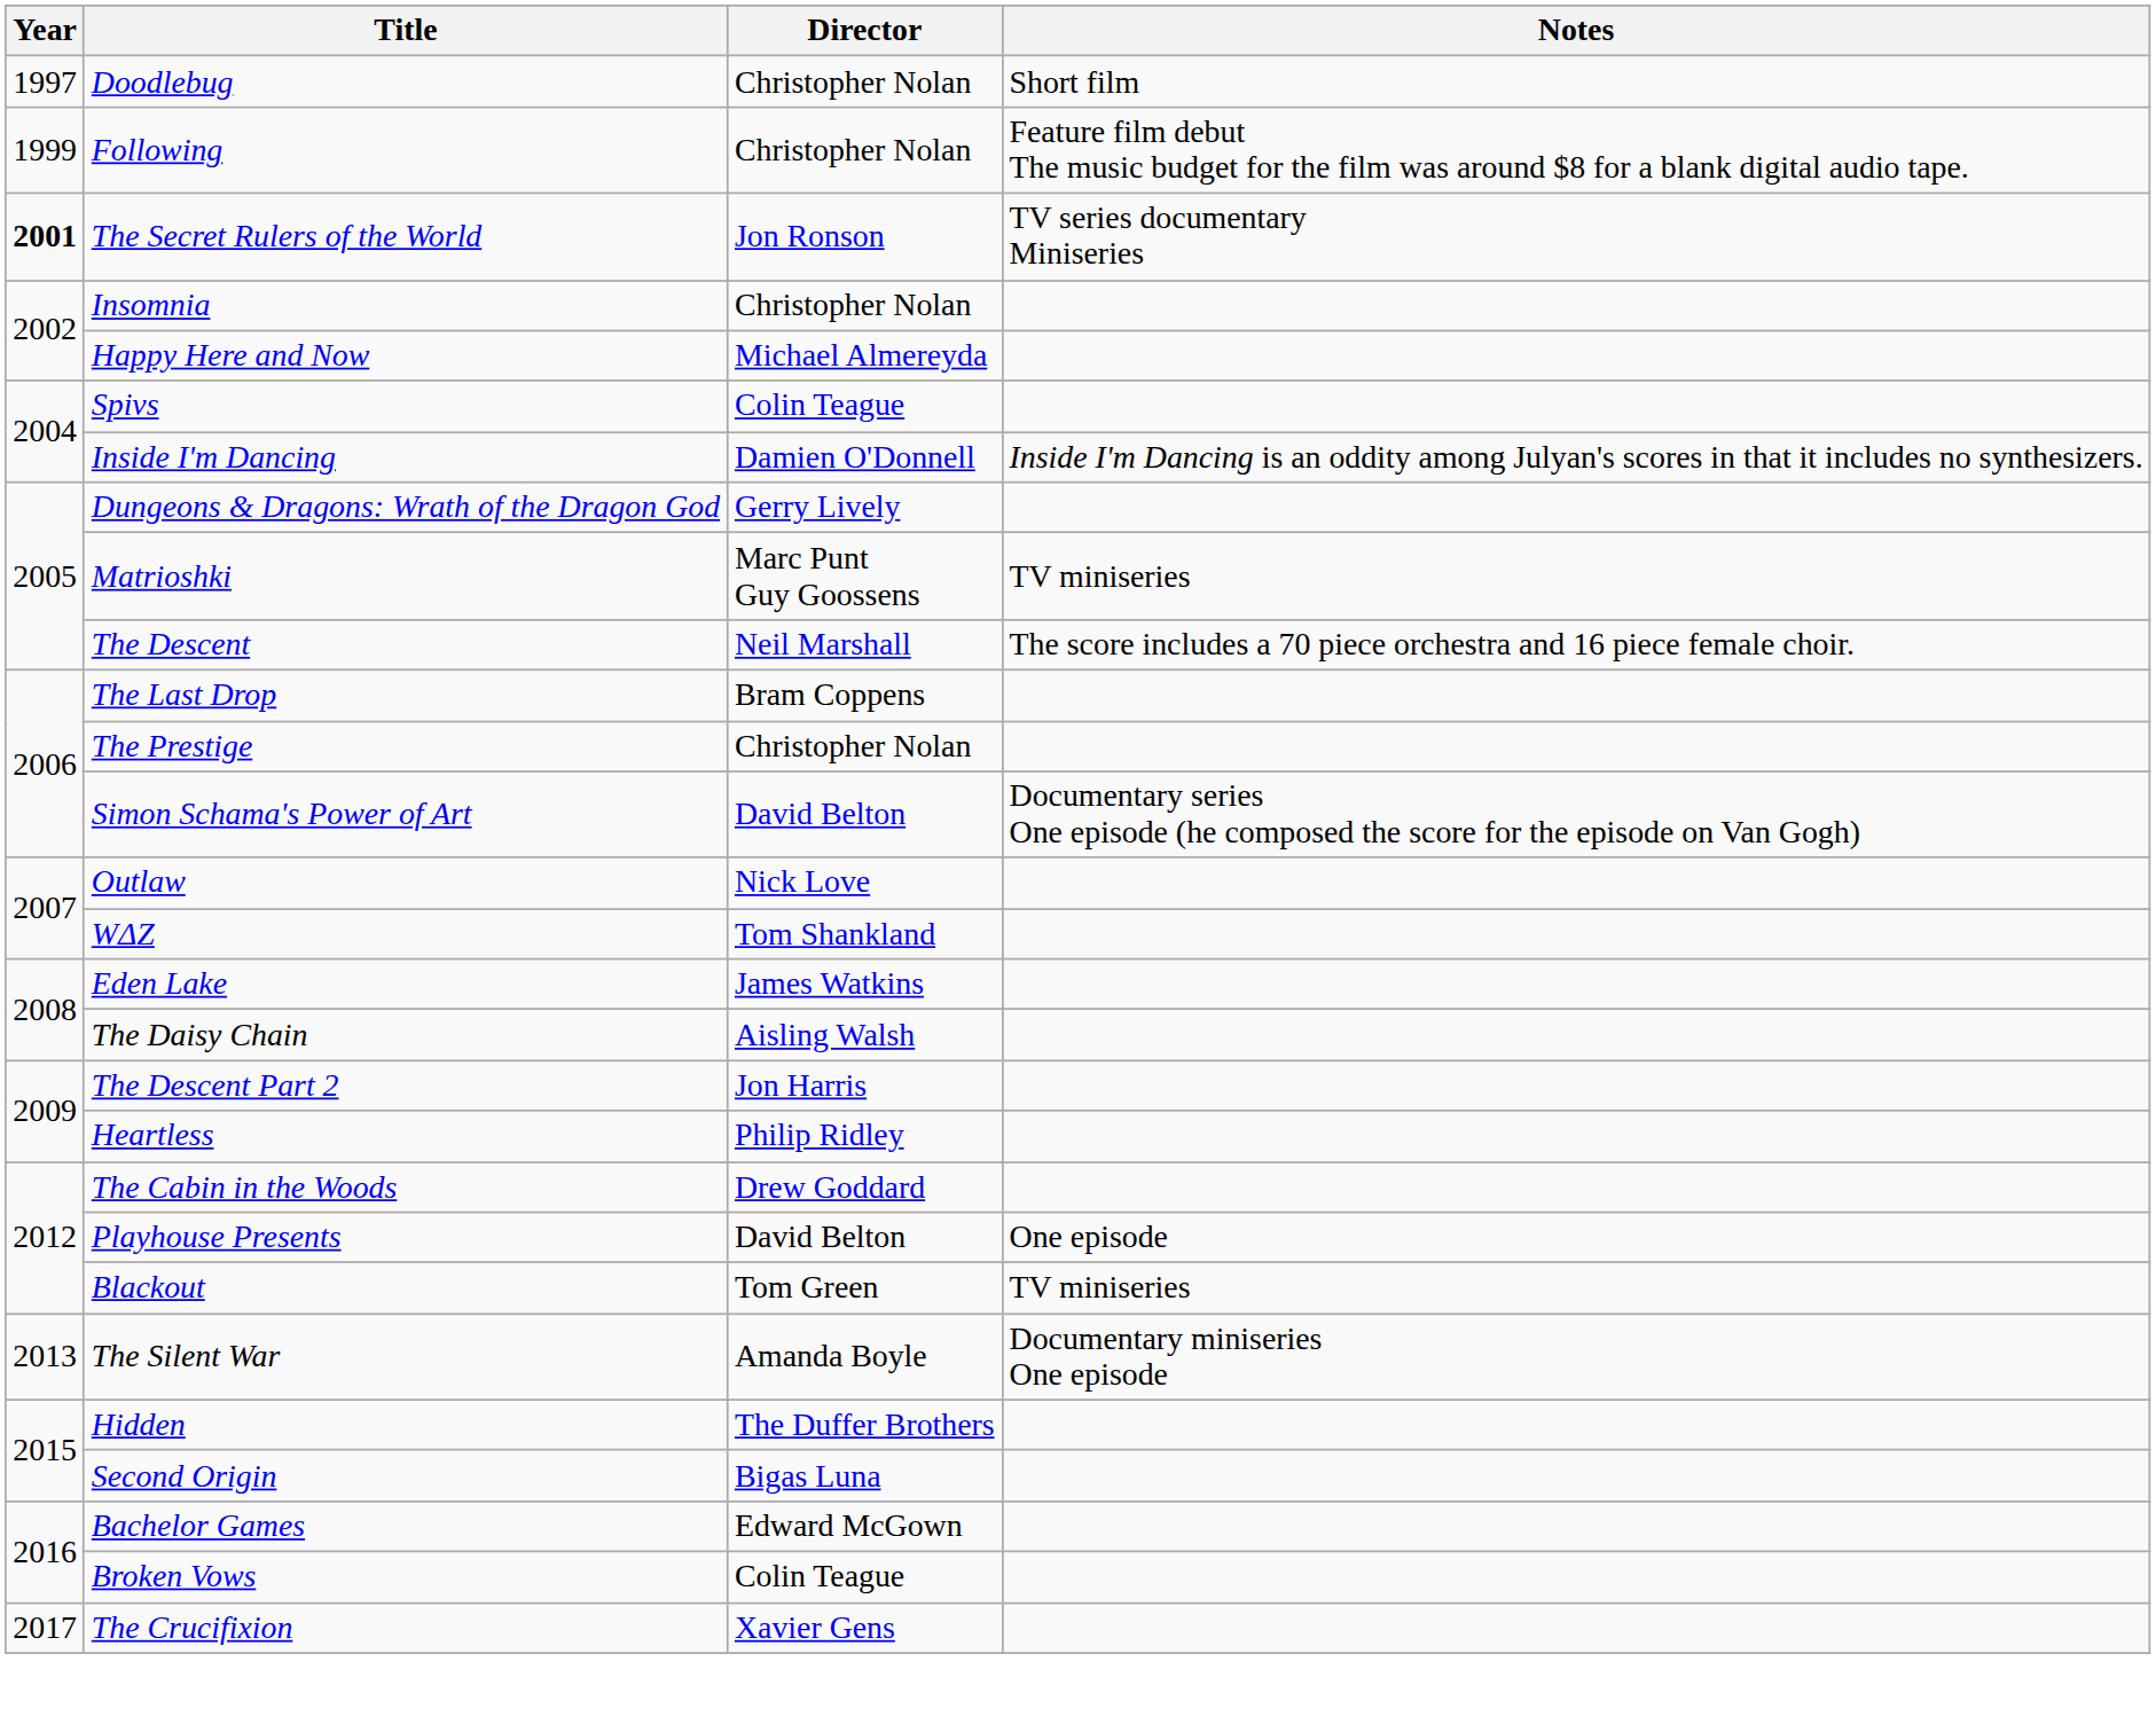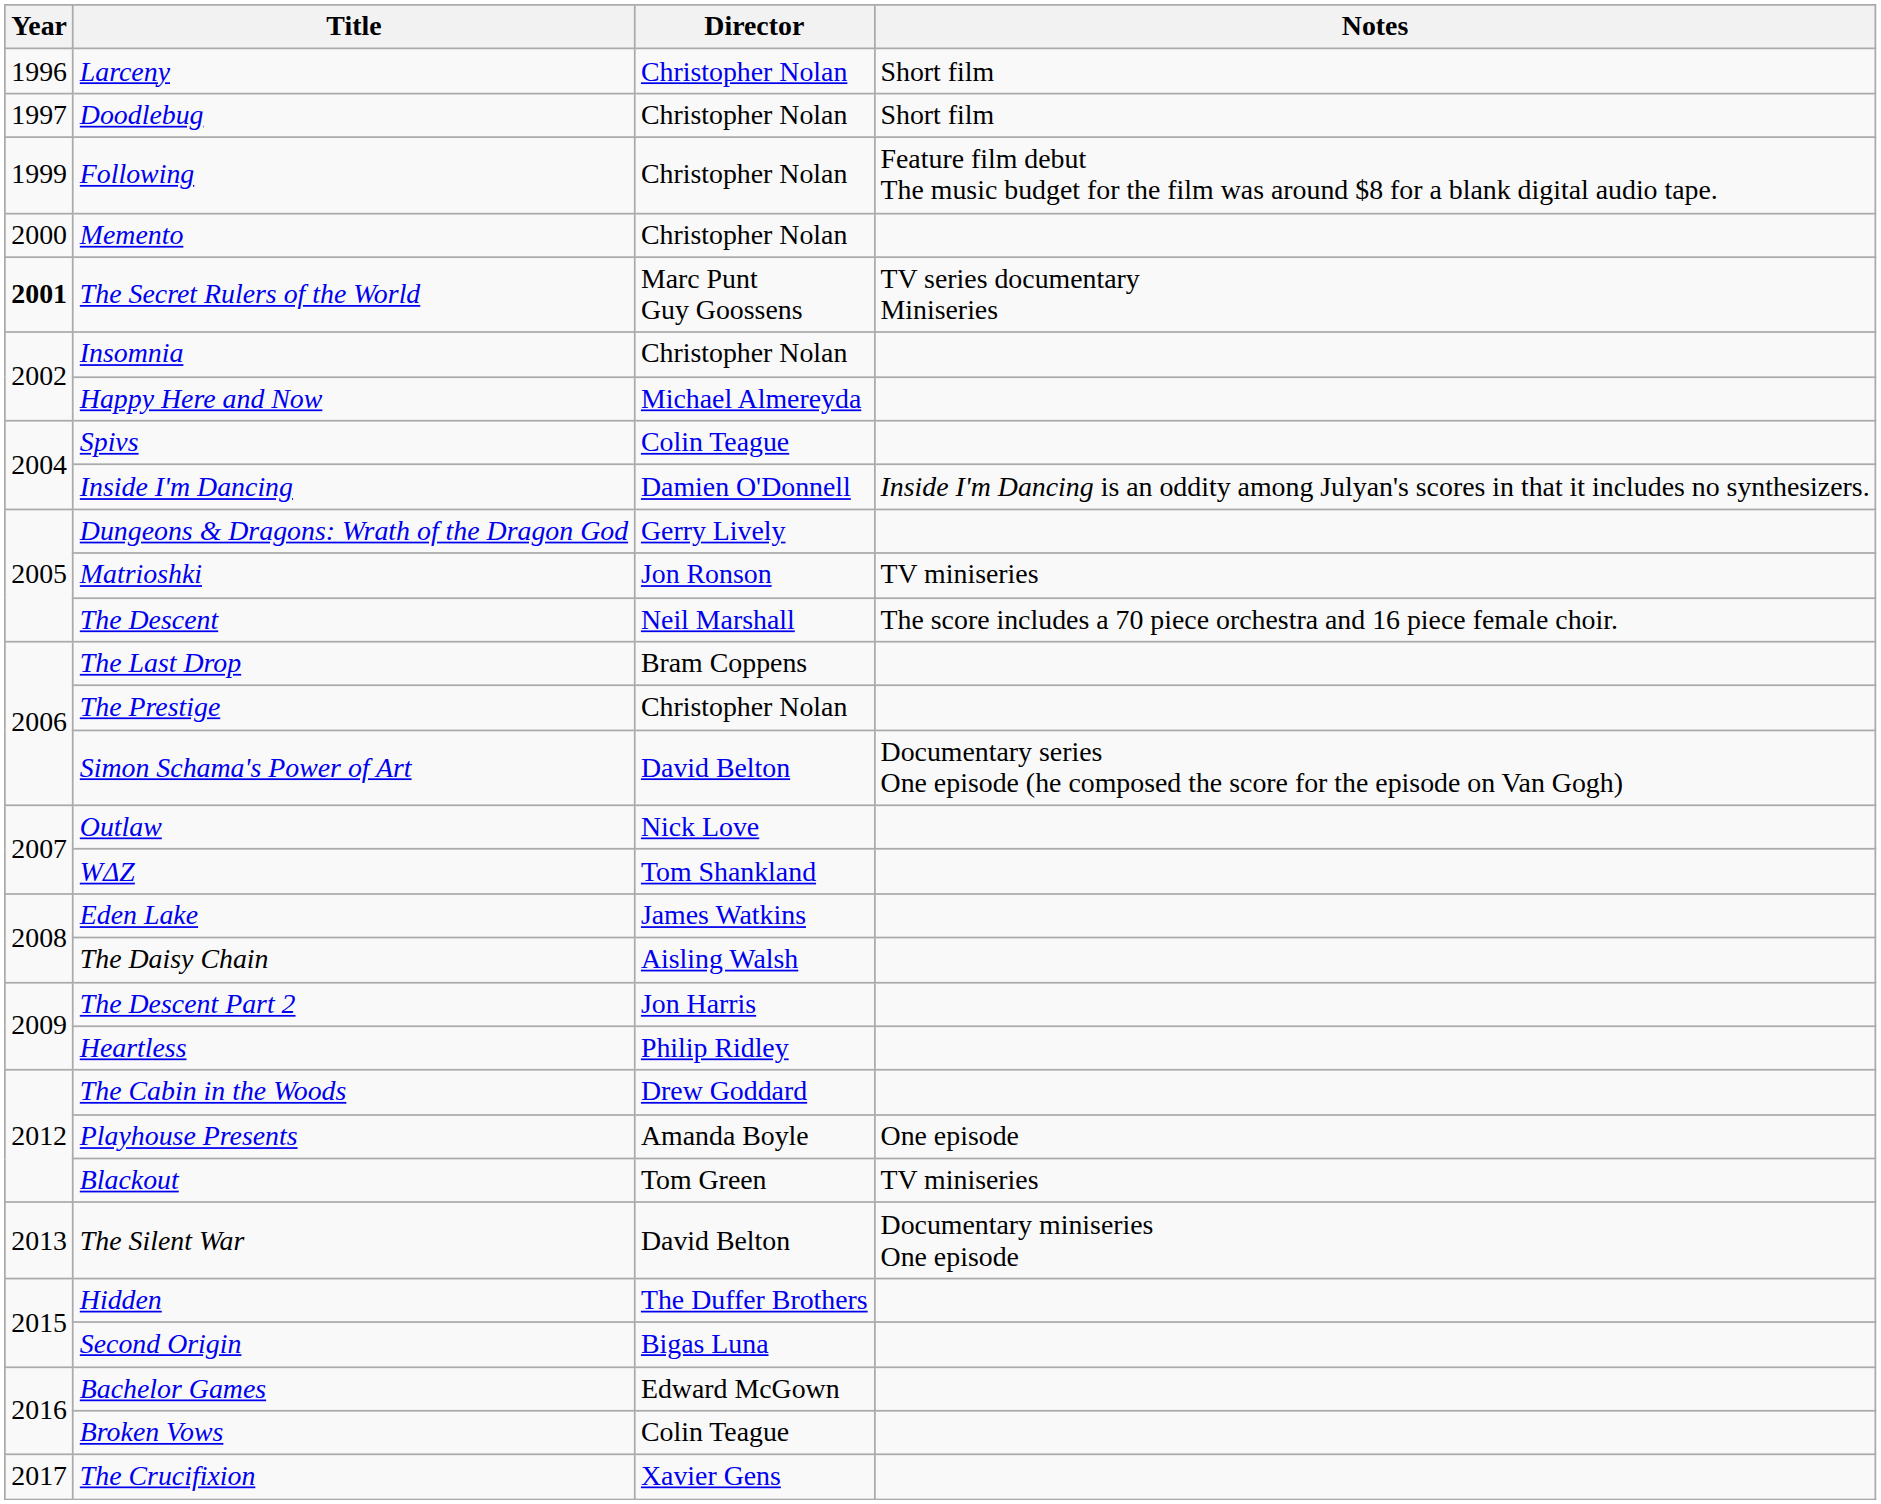+ row: 1996 | Larceny | Christopher Nolan | Short film
+ row: 2000 | Memento | Christopher Nolan
The Secret Rulers of the World | Director: Jon Ronson -> Marc Punt Guy Goossens
Matrioshki | Director: Marc Punt Guy Goossens -> Jon Ronson
Playhouse Presents | Director: David Belton -> Amanda Boyle
The Silent War | Director: Amanda Boyle -> David Belton
